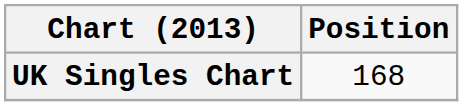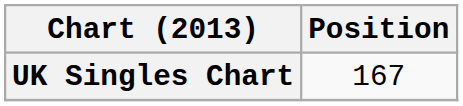UK Singles Chart | Position: 168 -> 167
